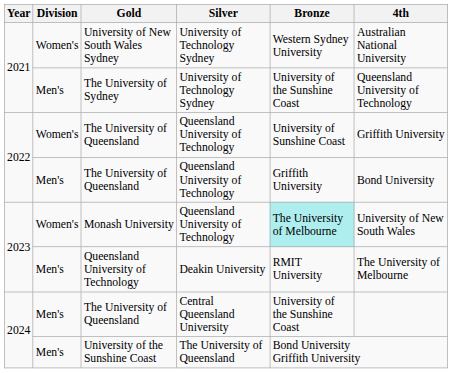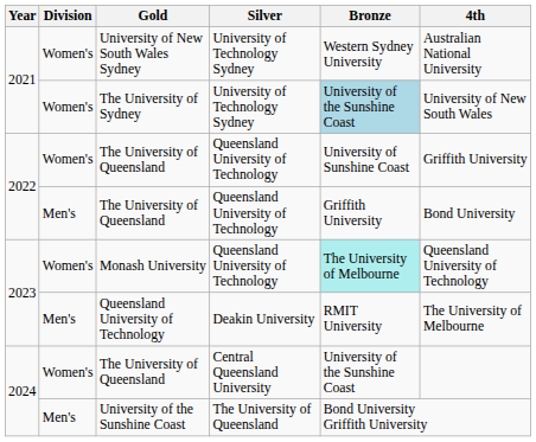The University of Sydney | Division: Men's -> Women's
The University of Sydney | Bronze: no background -> lightblue background
The University of Sydney | 4th: Queensland University of Technology -> University of New South Wales
Monash University | 4th: University of New South Wales -> Queensland University of Technology
The University of Queensland / Central Queensland University | Division: Men's -> Women's
